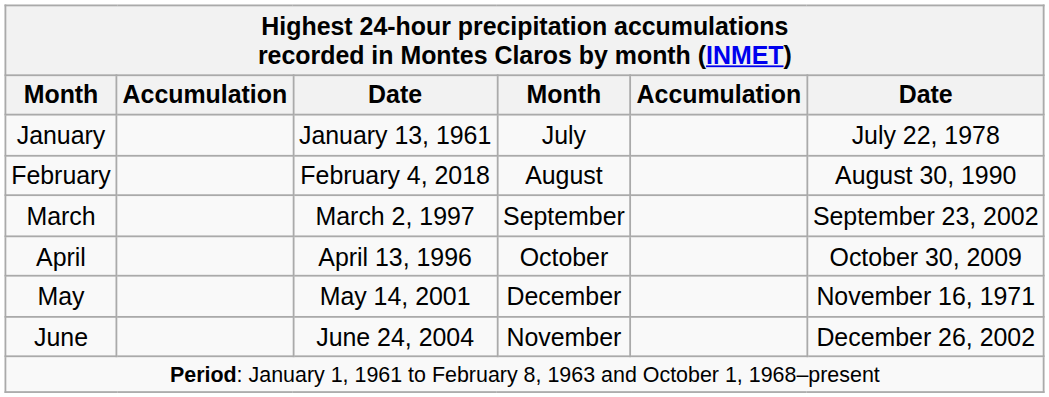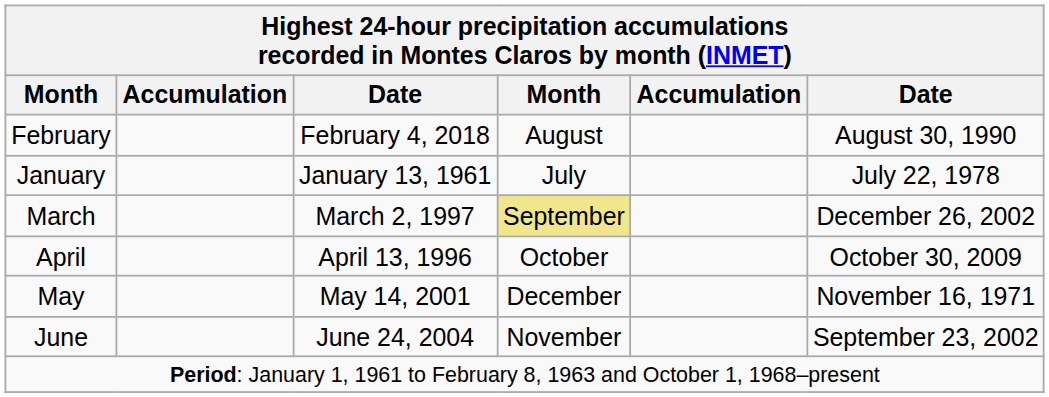rows swapped: January <-> February
March | column 4: no background -> khaki background
March | column 6: September 23, 2002 -> December 26, 2002
June | column 6: December 26, 2002 -> September 23, 2002
